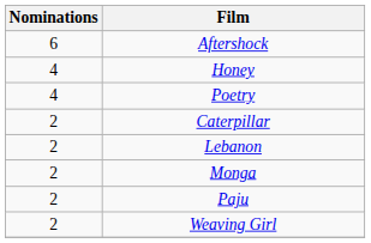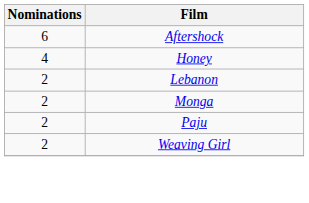- row: 4 | Poetry
- row: 2 | Caterpillar
